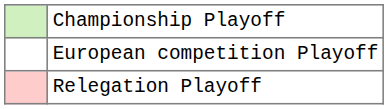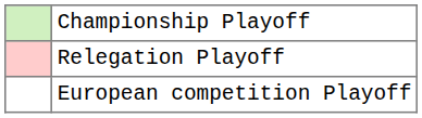rows swapped: European competition Playoff <-> Relegation Playoff
